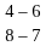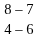rows swapped: 4 – 6 <-> 8 – 7
